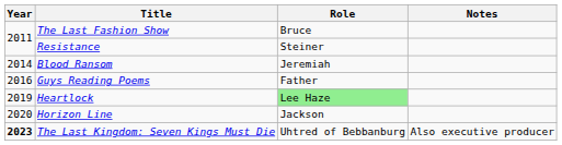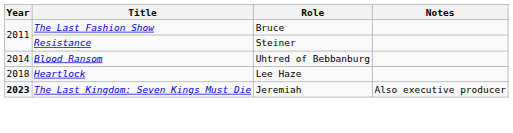Blood Ransom | Role: Jeremiah -> Uhtred of Bebbanburg
- row: 2016 | Guys Reading Poems | Father
Heartlock | Year: 2019 -> 2018
Heartlock | Role: lightgreen background -> no background
- row: 2020 | Horizon Line | Jackson
The Last Kingdom: Seven Kings Must Die | Role: Uhtred of Bebbanburg -> Jeremiah
